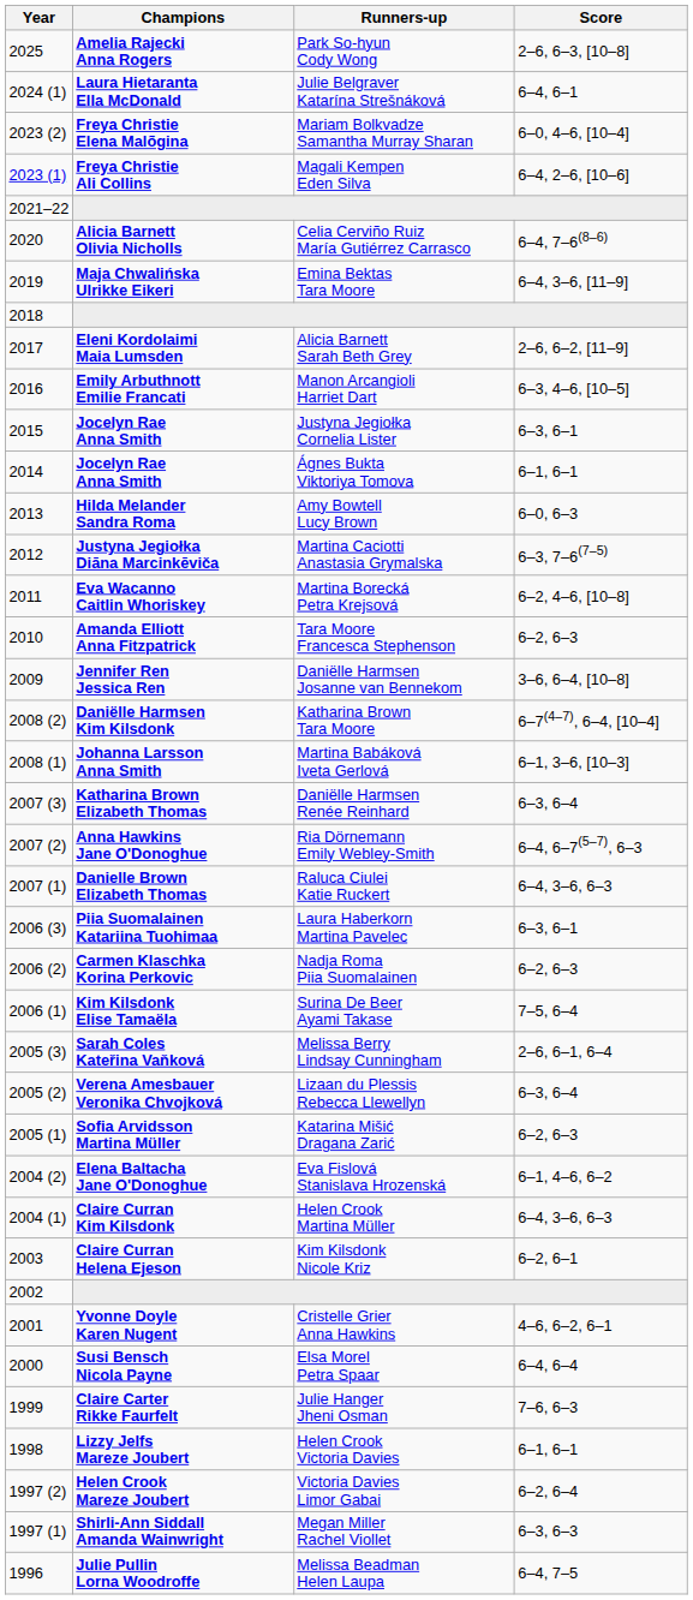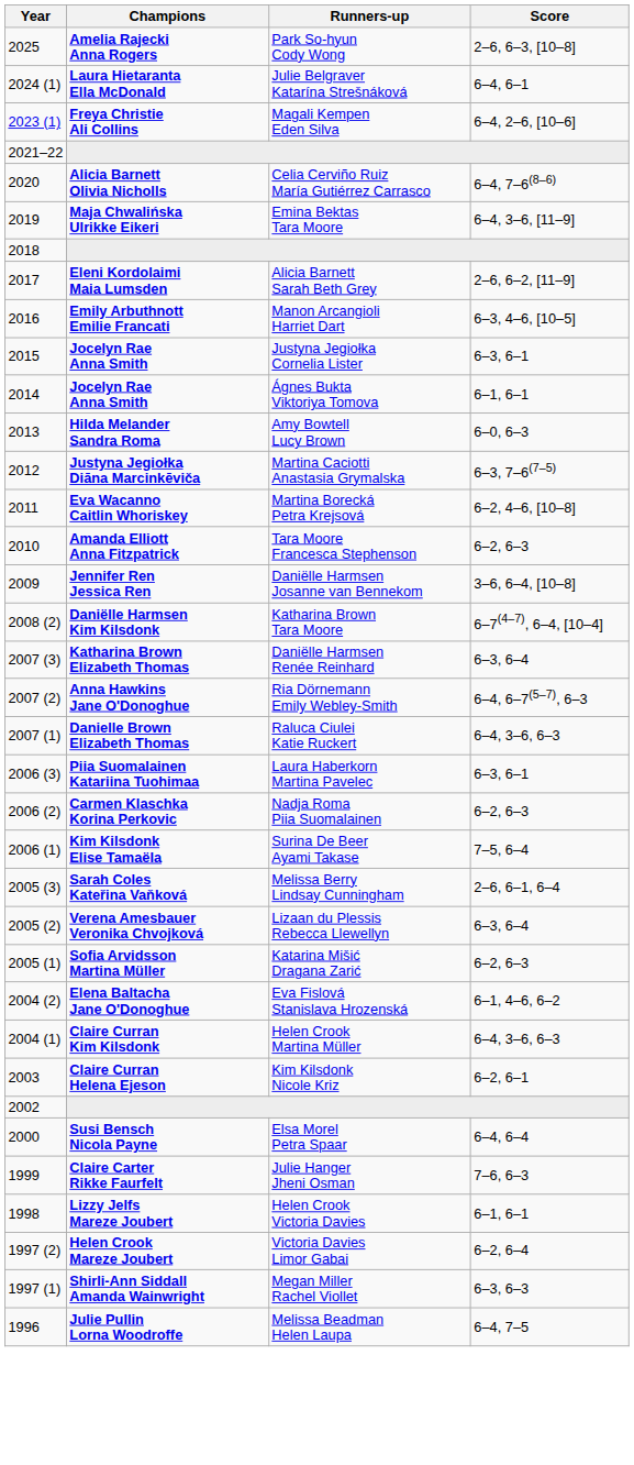- row: 2023 (2) | Freya Christie Elena Malõgina | Mariam Bolkvadze Samantha Murray Sharan | 6–0, 4–6, [10–4]
- row: 2008 (1) | Johanna Larsson Anna Smith | Martina Babáková Iveta Gerlová | 6–1, 3–6, [10–3]
- row: 2001 | Yvonne Doyle Karen Nugent | Cristelle Grier Anna Hawkins | 4–6, 6–2, 6–1
